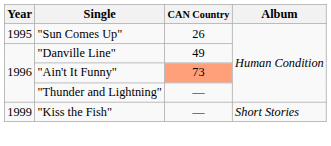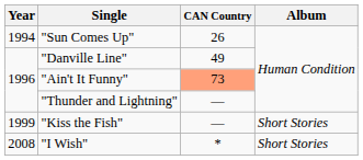"Sun Comes Up" | Year: 1995 -> 1994
+ row: 2008 | "I Wish" | * | Short Stories
